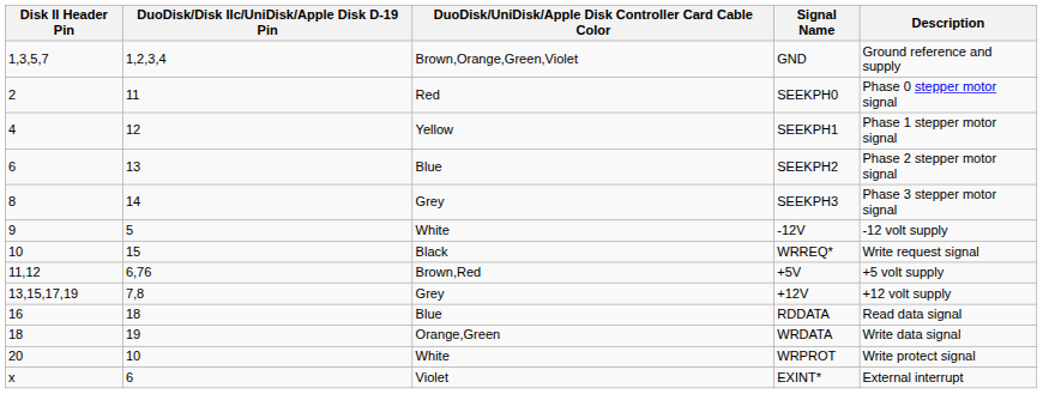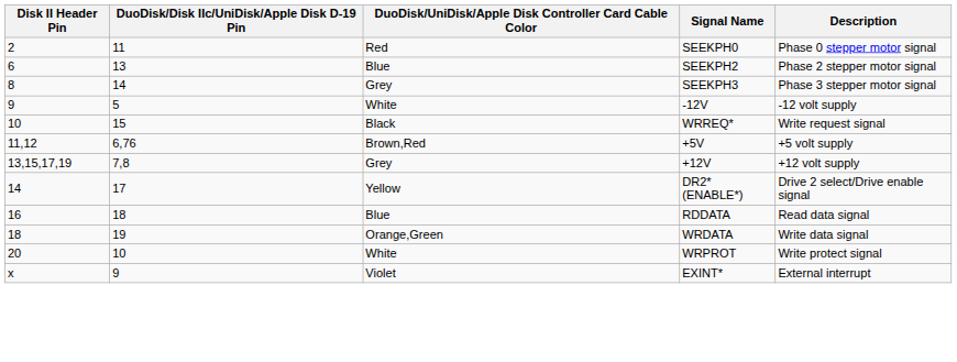- row: 1,3,5,7 | 1,2,3,4 | Brown,Orange,Green,Violet | GND | Ground reference and supply
- row: 4 | 12 | Yellow | SEEKPH1 | Phase 1 stepper motor signal
+ row: 14 | 17 | Yellow | DR2* (ENABLE*) | Drive 2 select/Drive enable signal
EXINT* | DuoDisk/Disk IIc/UniDisk/Apple Disk D-19 Pin: 6 -> 9
